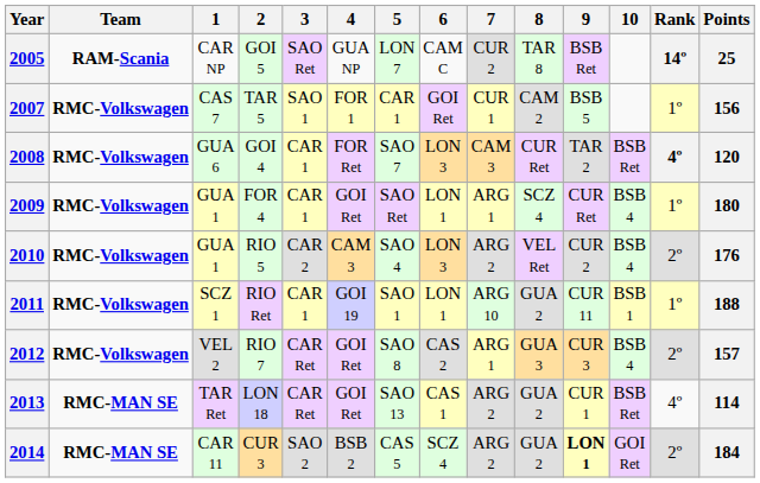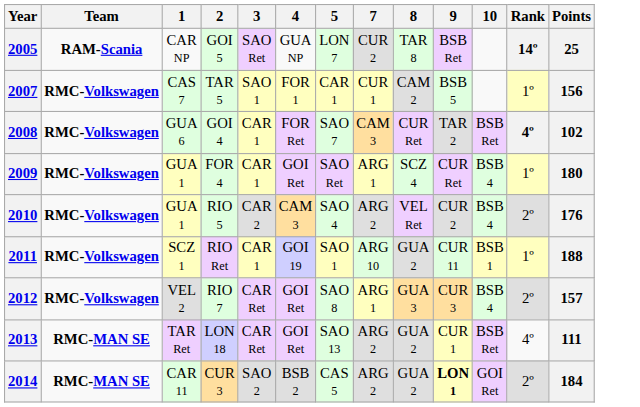- column: 6 | CAM C | GOI Ret | LON 3 | LON 1 | LON 3 | LON 1 | CAS 2 | CAS 1 | SCZ 4
2008 | Points: 120 -> 102
2013 | Points: 114 -> 111
